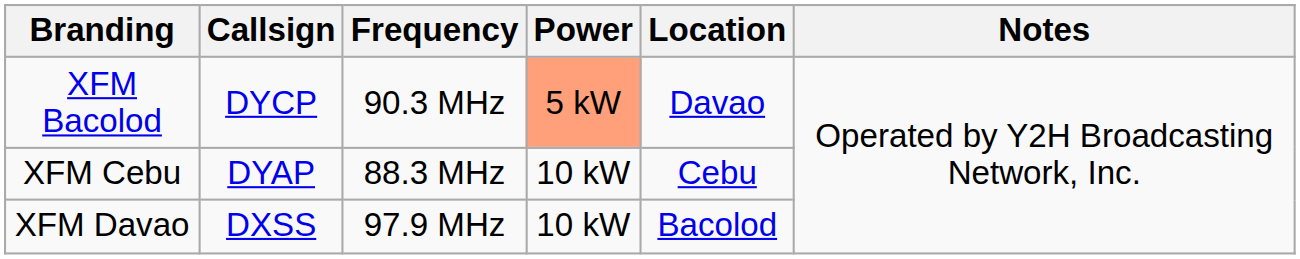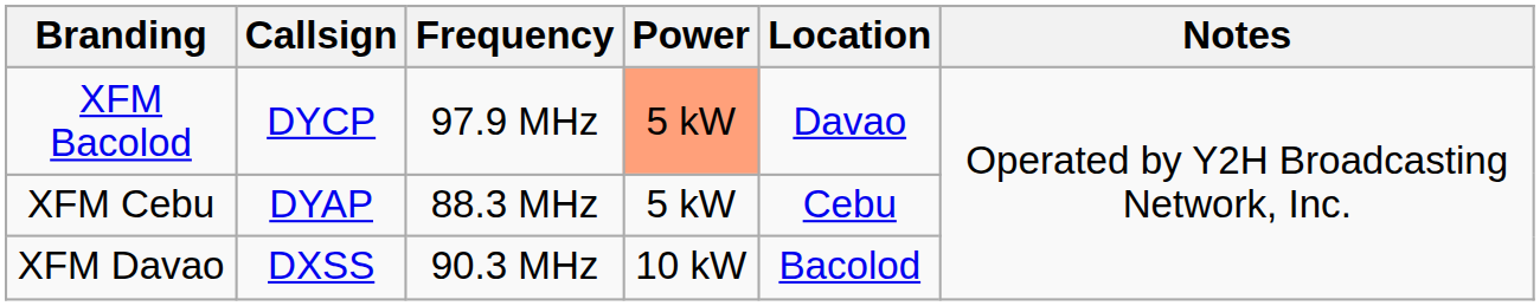XFM Bacolod | Frequency: 90.3 MHz -> 97.9 MHz
XFM Cebu | Power: 10 kW -> 5 kW
XFM Davao | Frequency: 97.9 MHz -> 90.3 MHz
